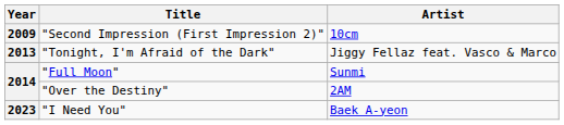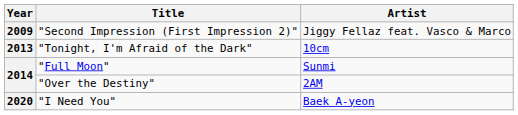"Second Impression (First Impression 2)" | Artist: 10cm -> Jiggy Fellaz feat. Vasco & Marco
"Tonight, I'm Afraid of the Dark" | Artist: Jiggy Fellaz feat. Vasco & Marco -> 10cm
"I Need You" | Year: 2023 -> 2020
